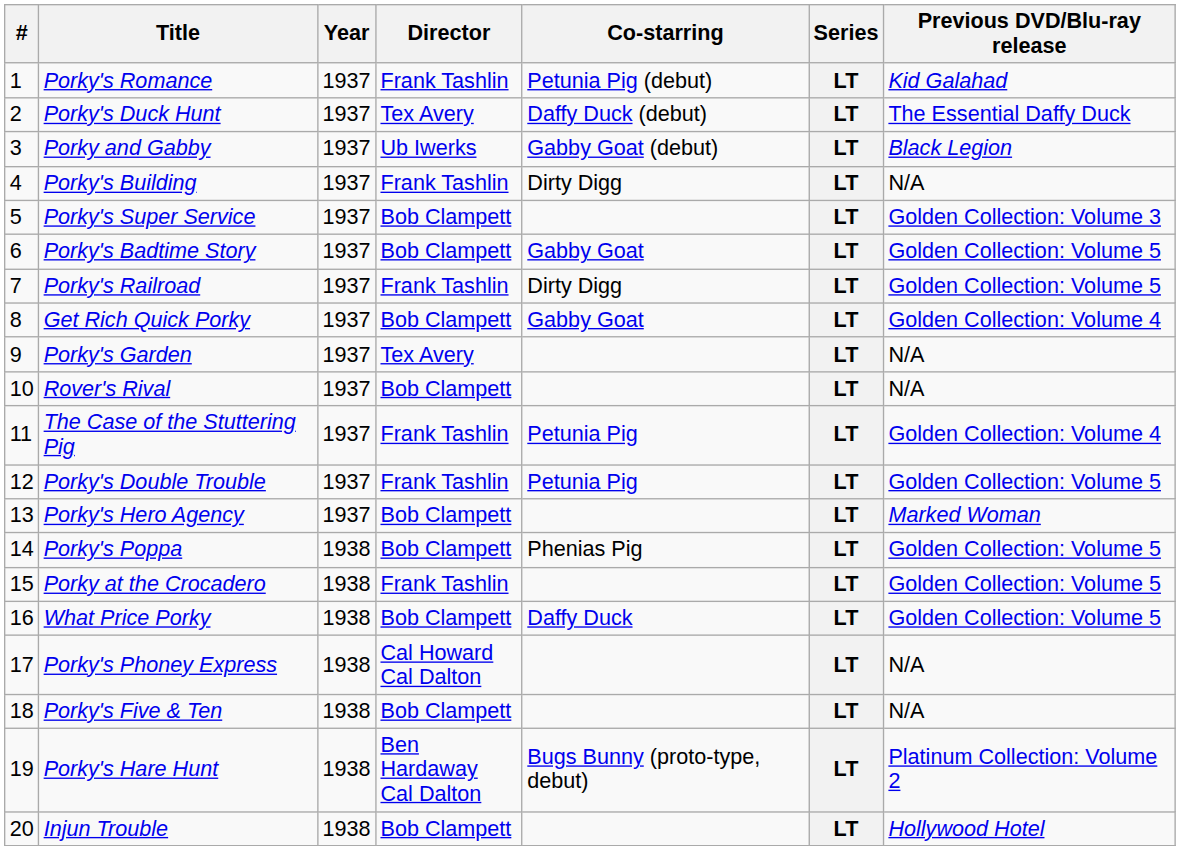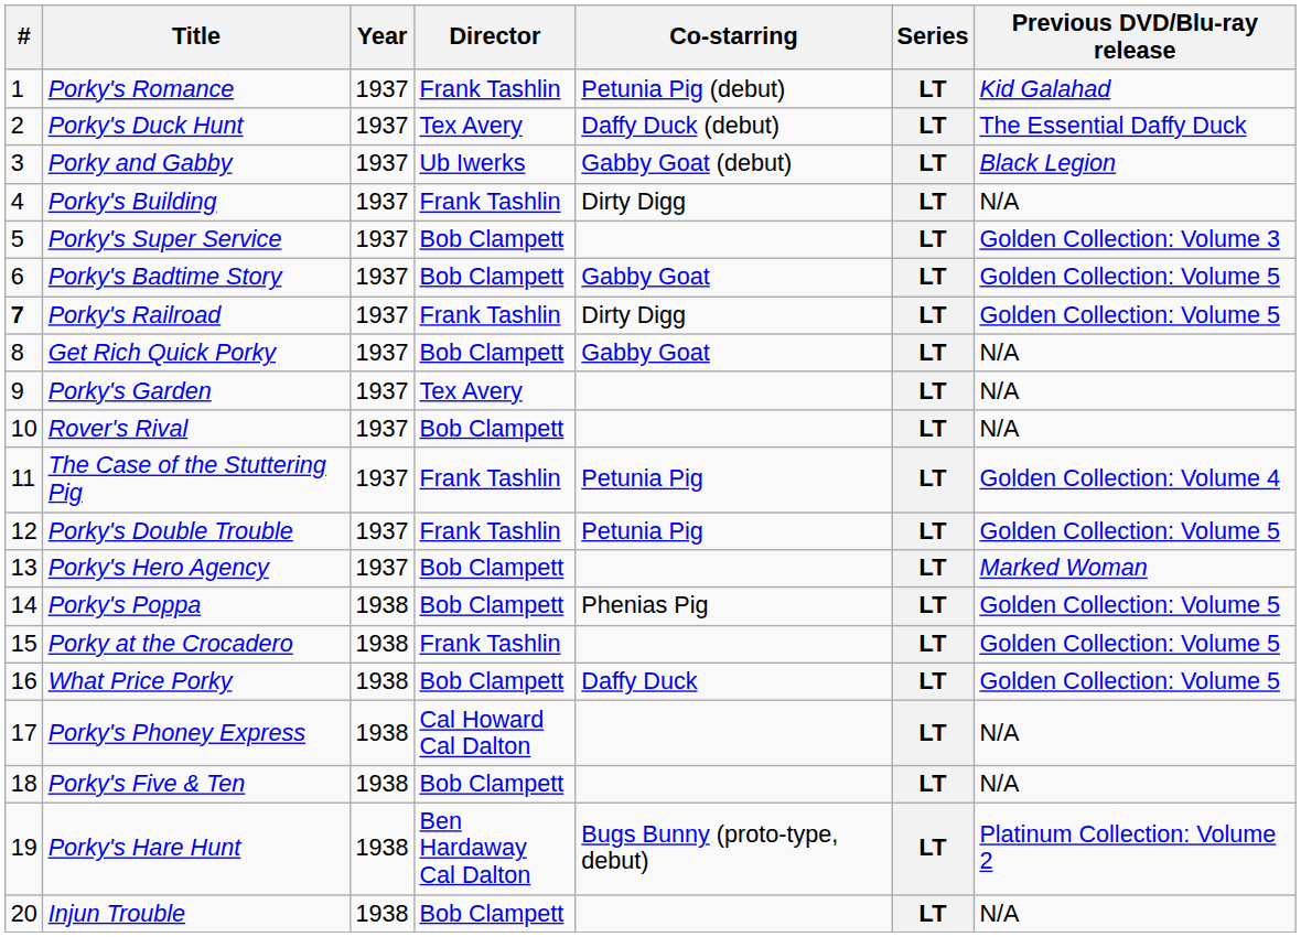Porky's Railroad | #: normal -> bold
Get Rich Quick Porky | Previous DVD/Blu-ray release: Golden Collection: Volume 4 -> N/A
Injun Trouble | Previous DVD/Blu-ray release: Hollywood Hotel -> N/A
